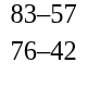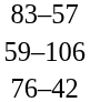+ row: 59–106
